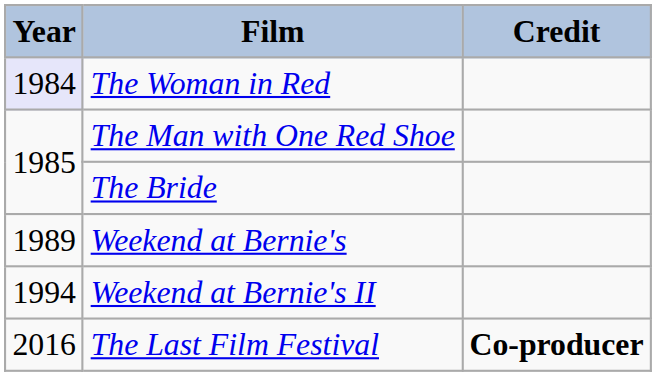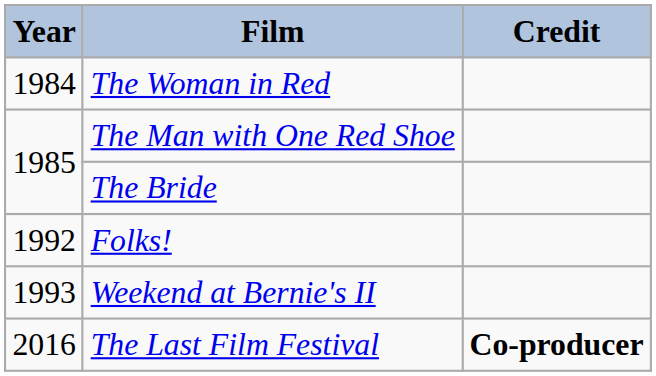The Woman in Red | Year: lavender background -> no background
- row: 1989 | Weekend at Bernie's
+ row: 1992 | Folks!
Weekend at Bernie's II | Year: 1994 -> 1993
